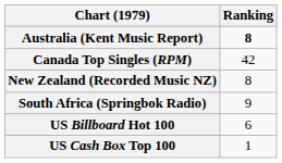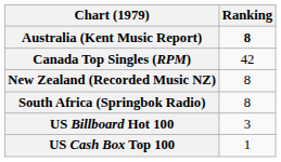South Africa (Springbok Radio) | Ranking: 9 -> 8
US Billboard Hot 100 | Ranking: 6 -> 3
